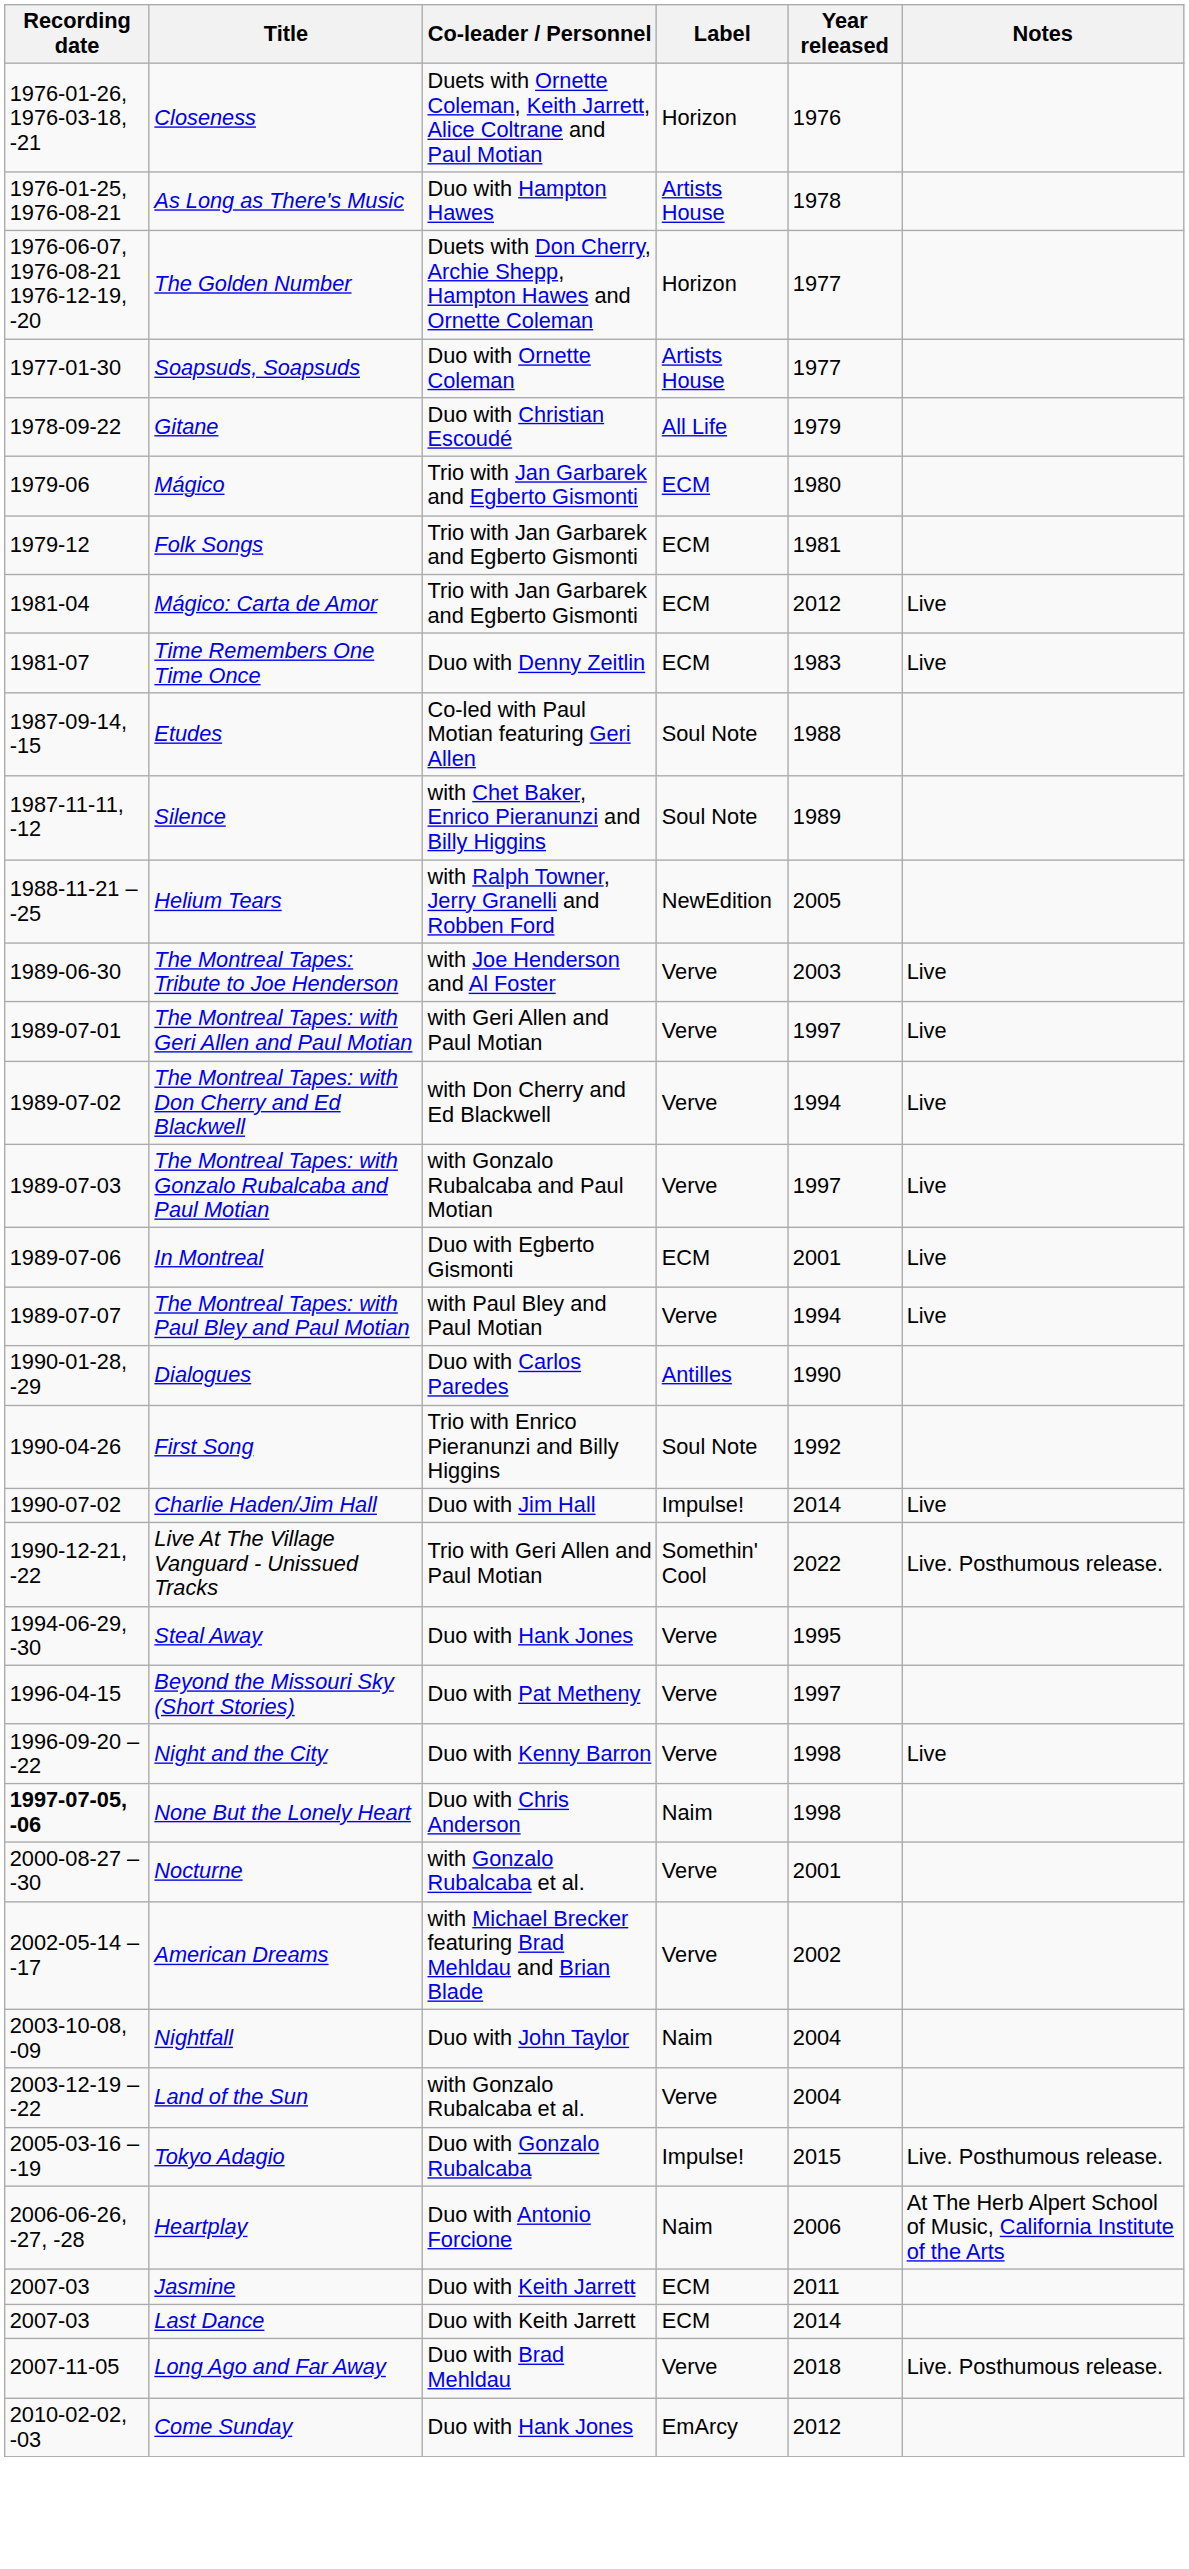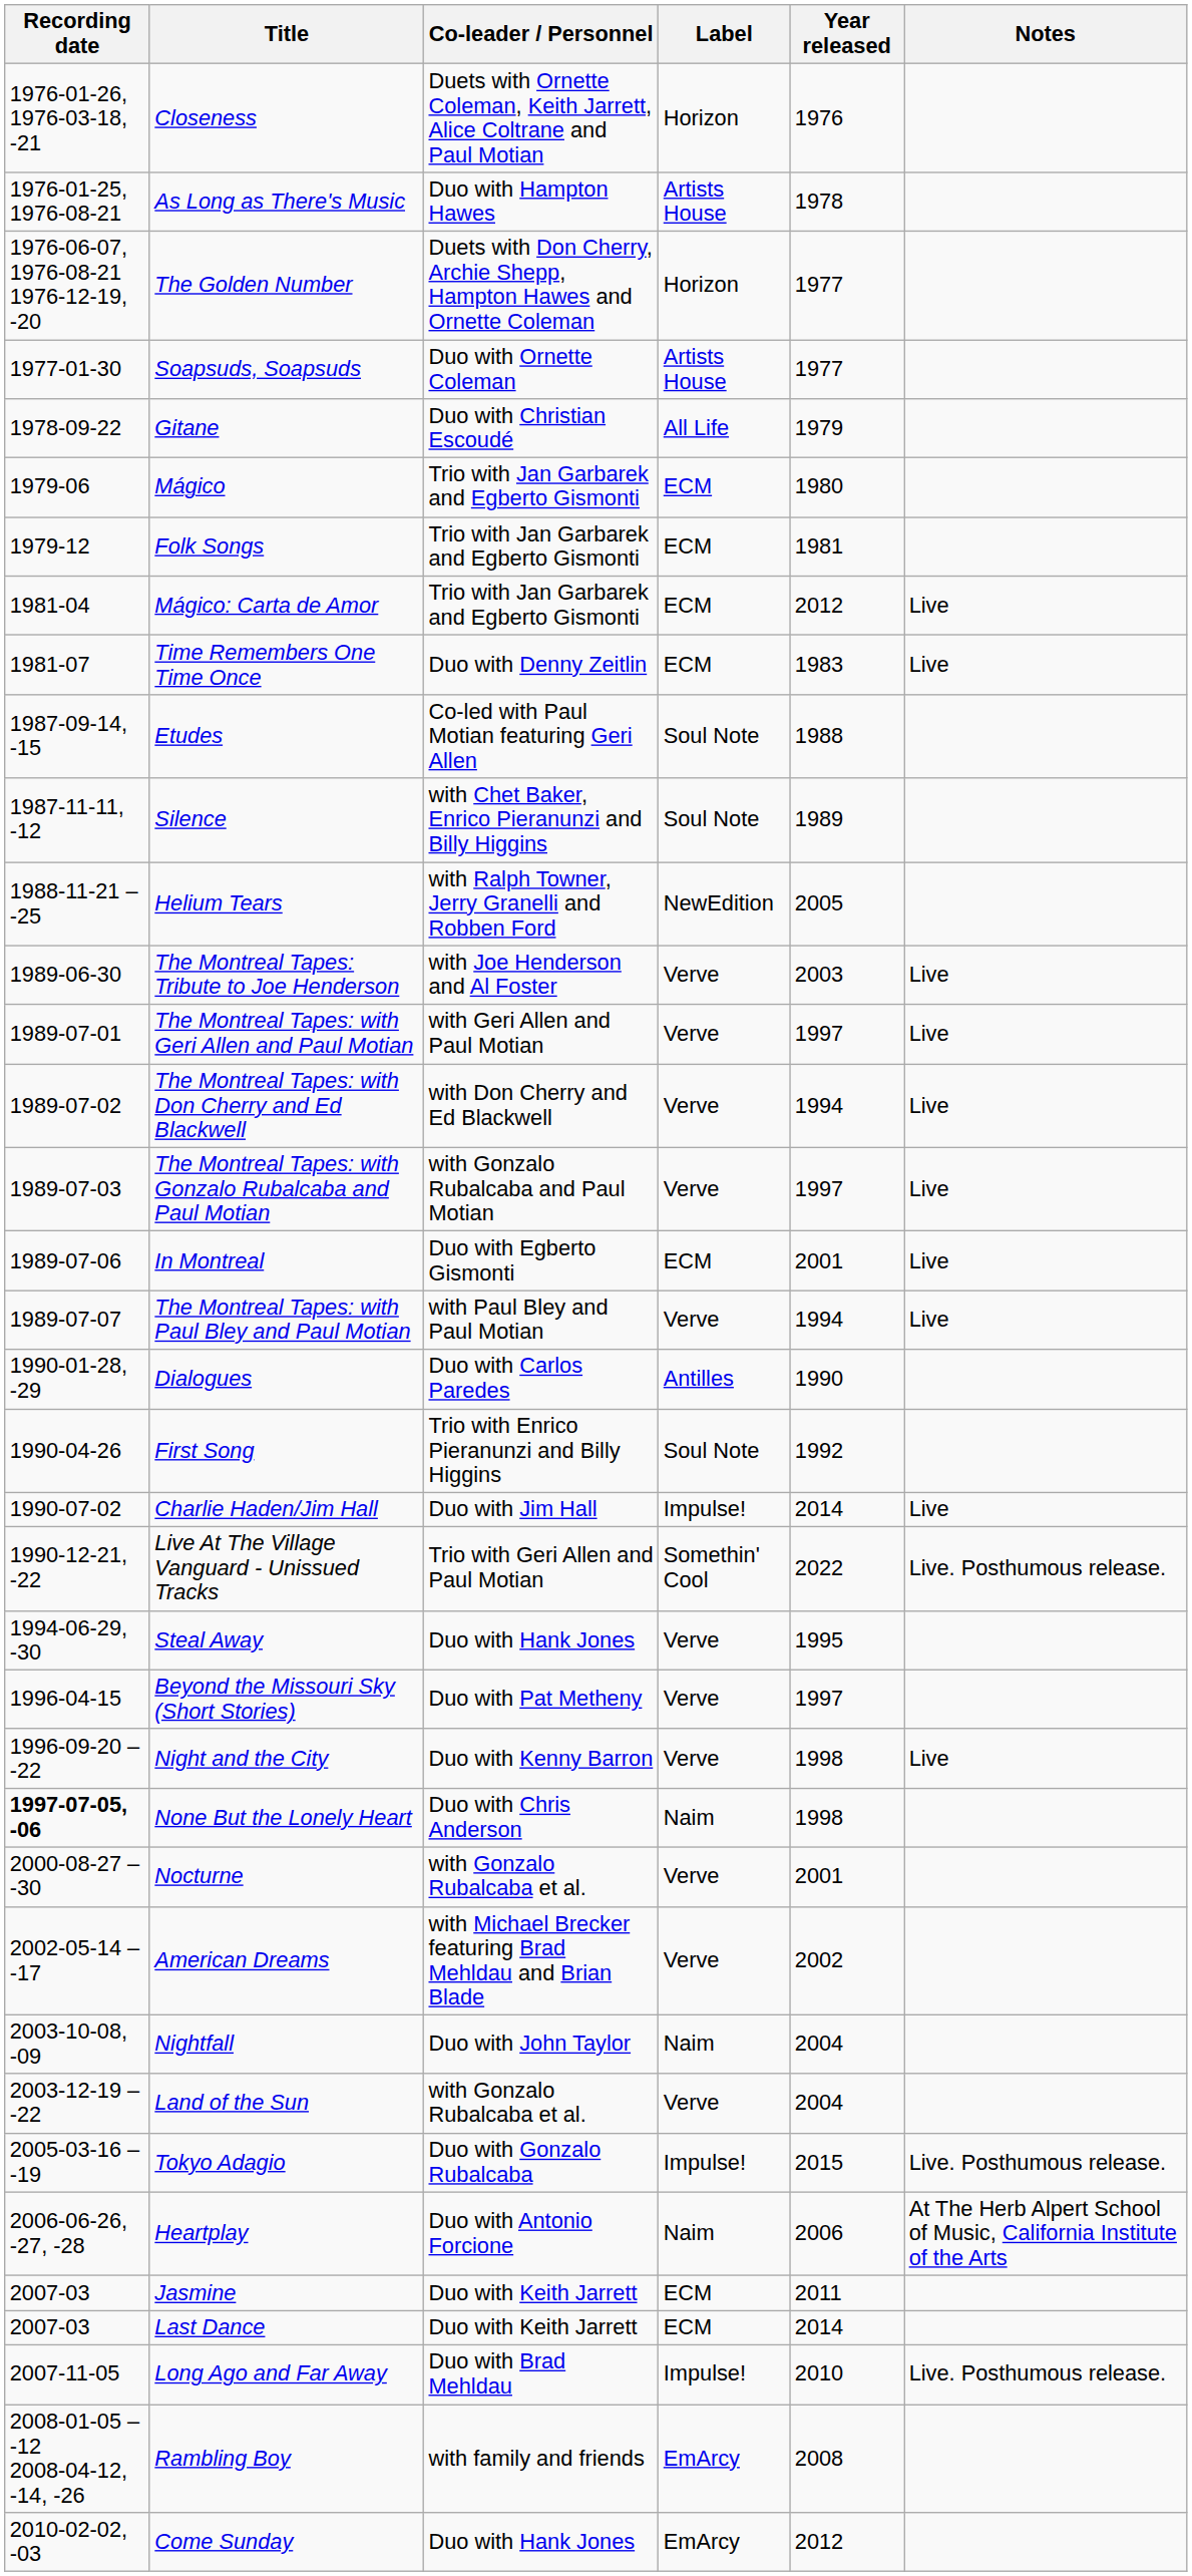Long Ago and Far Away | Label: Verve -> Impulse!
Long Ago and Far Away | Year released: 2018 -> 2010
+ row: 2008-01-05 – -12 2008-04-12, -14, -26 | Rambling Boy | with family and friends | EmArcy | 2008
